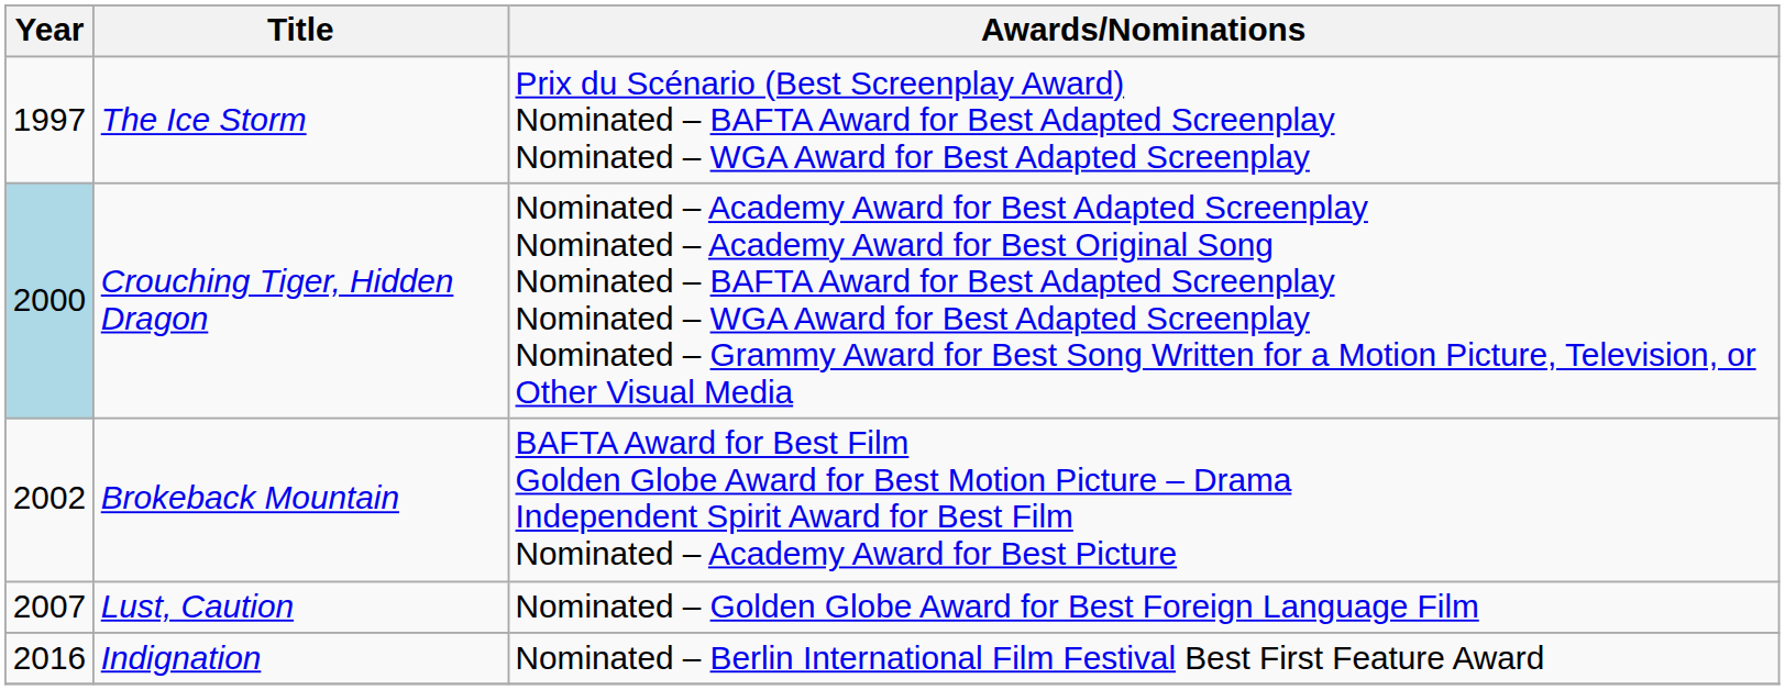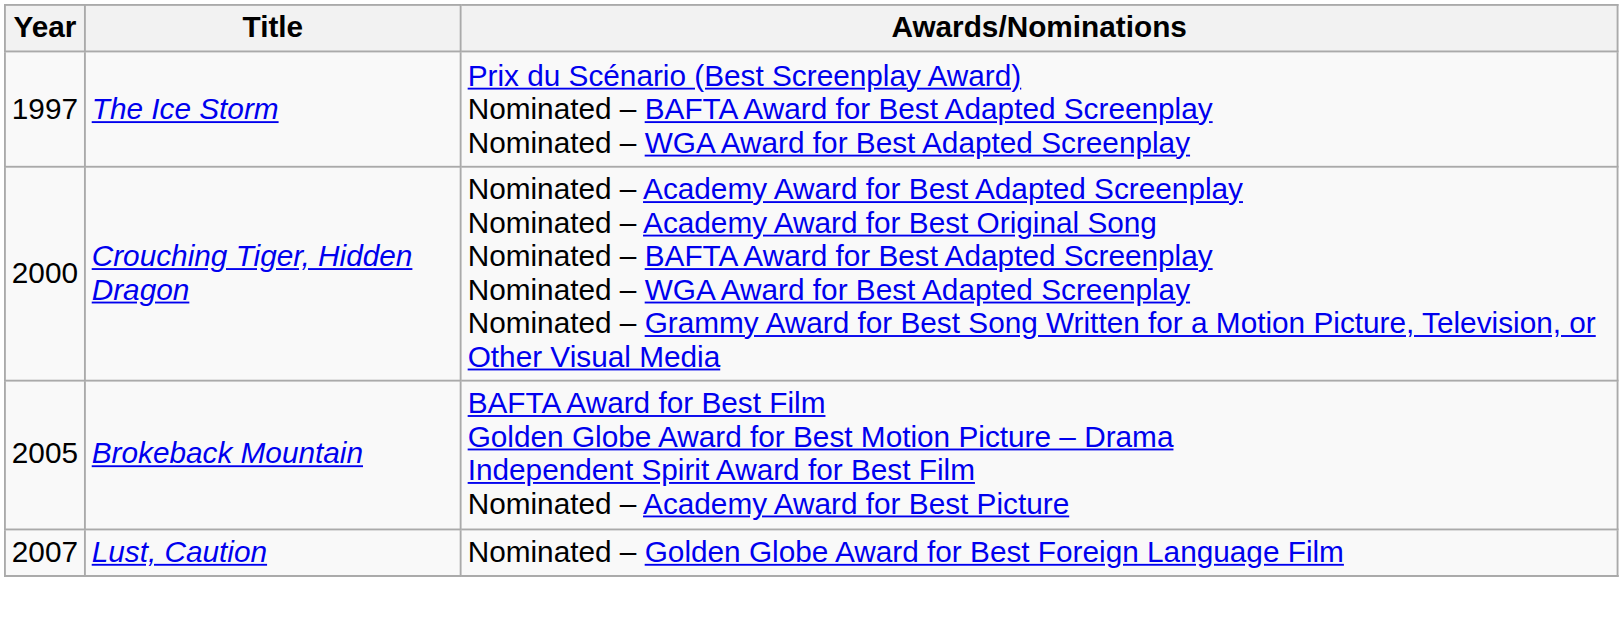Crouching Tiger, Hidden Dragon | Year: lightblue background -> no background
Brokeback Mountain | Year: 2002 -> 2005
- row: 2016 | Indignation | Nominated – Berlin International Film Festival Best First Feature Award
